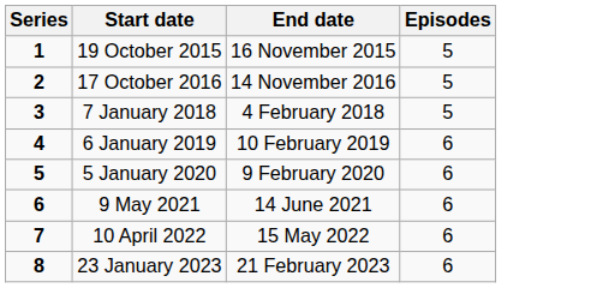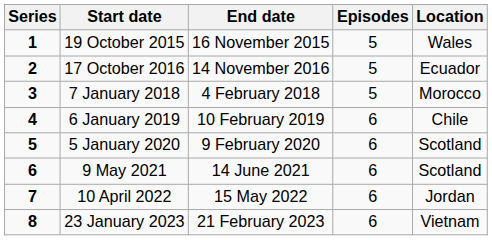+ column: Location | Wales | Ecuador | Morocco | Chile | Scotland | Scotland | Jordan | Vietnam
